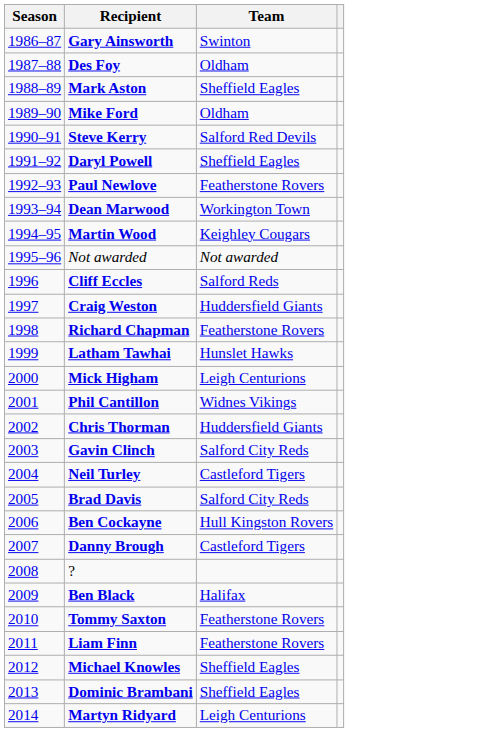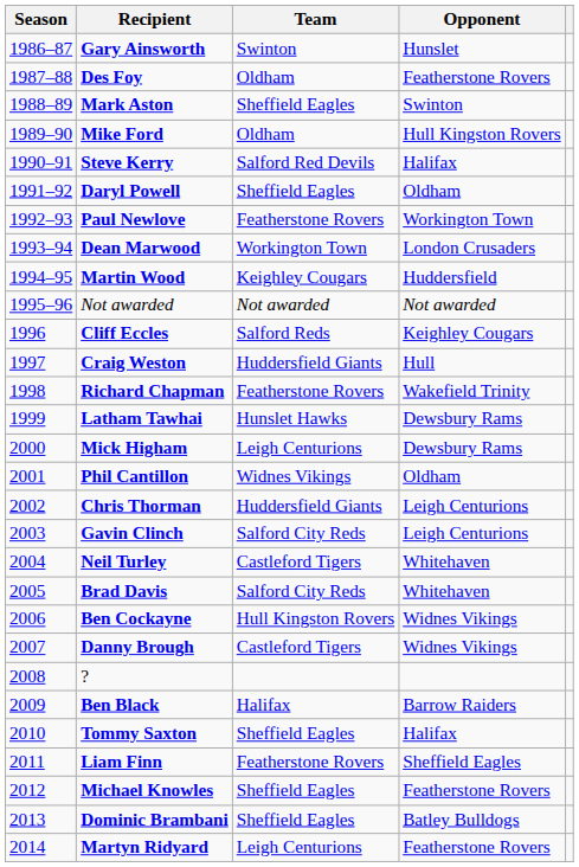+ column: Opponent | Hunslet | Featherstone Rovers | Swinton | Hull Kingston Rovers | Halifax | Oldham | Workington Town | London Crusaders | Huddersfield | Not awarded | Keighley Cougars | Hull | Wakefield Trinity | Dewsbury Rams | Dewsbury Rams | Oldham | Leigh Centurions | Leigh Centurions | Whitehaven | Whitehaven | Widnes Vikings | Widnes Vikings | Barrow Raiders | Halifax | Sheffield Eagles | Featherstone Rovers | Batley Bulldogs | Featherstone Rovers
Tommy Saxton | Team: Featherstone Rovers -> Sheffield Eagles
